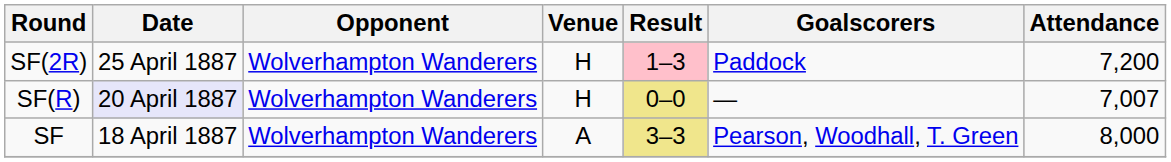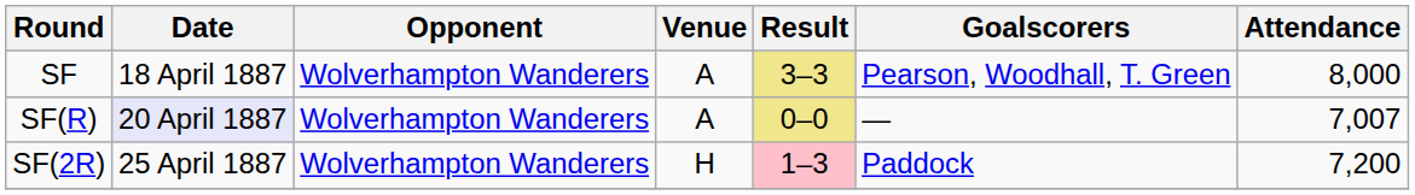rows swapped: SF <-> SF(2R)
SF(R) | Venue: H -> A
